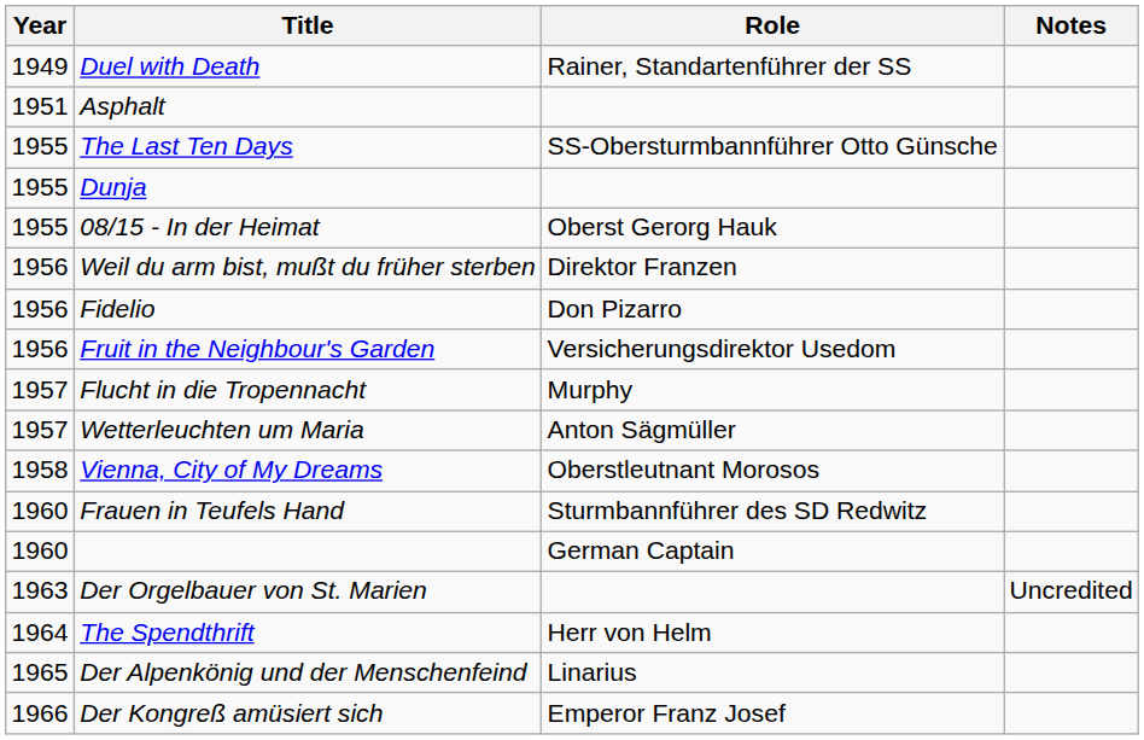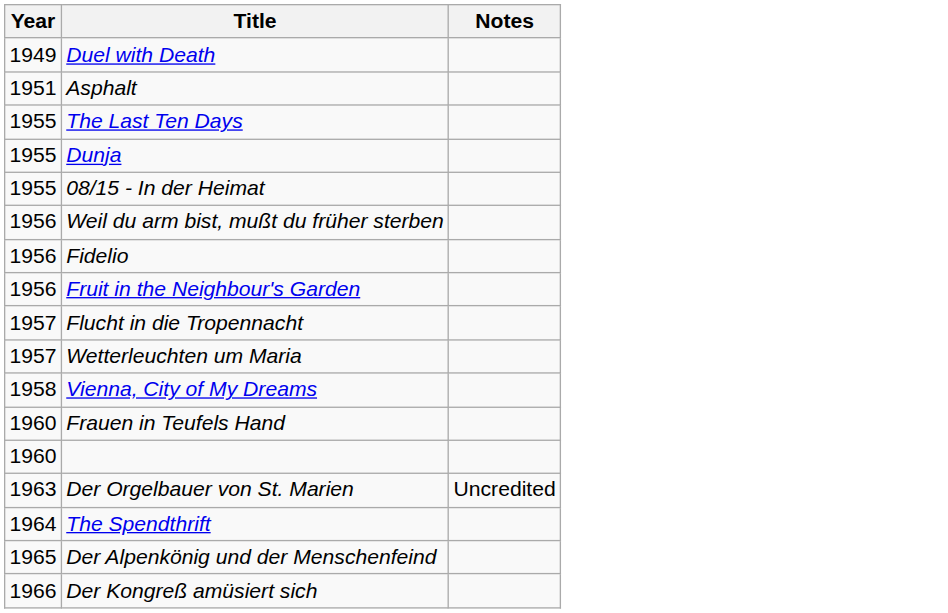- column: Role | Rainer, Standartenführer der SS | SS-Obersturmbannführer Otto Günsche | Oberst Gerorg Hauk | Direktor Franzen | Don Pizarro | Versicherungsdirektor Usedom | Murphy | Anton Sägmüller | Oberstleutnant Morosos | Sturmbannführer des SD Redwitz | German Captain | Herr von Helm | Linarius | Emperor Franz Josef
